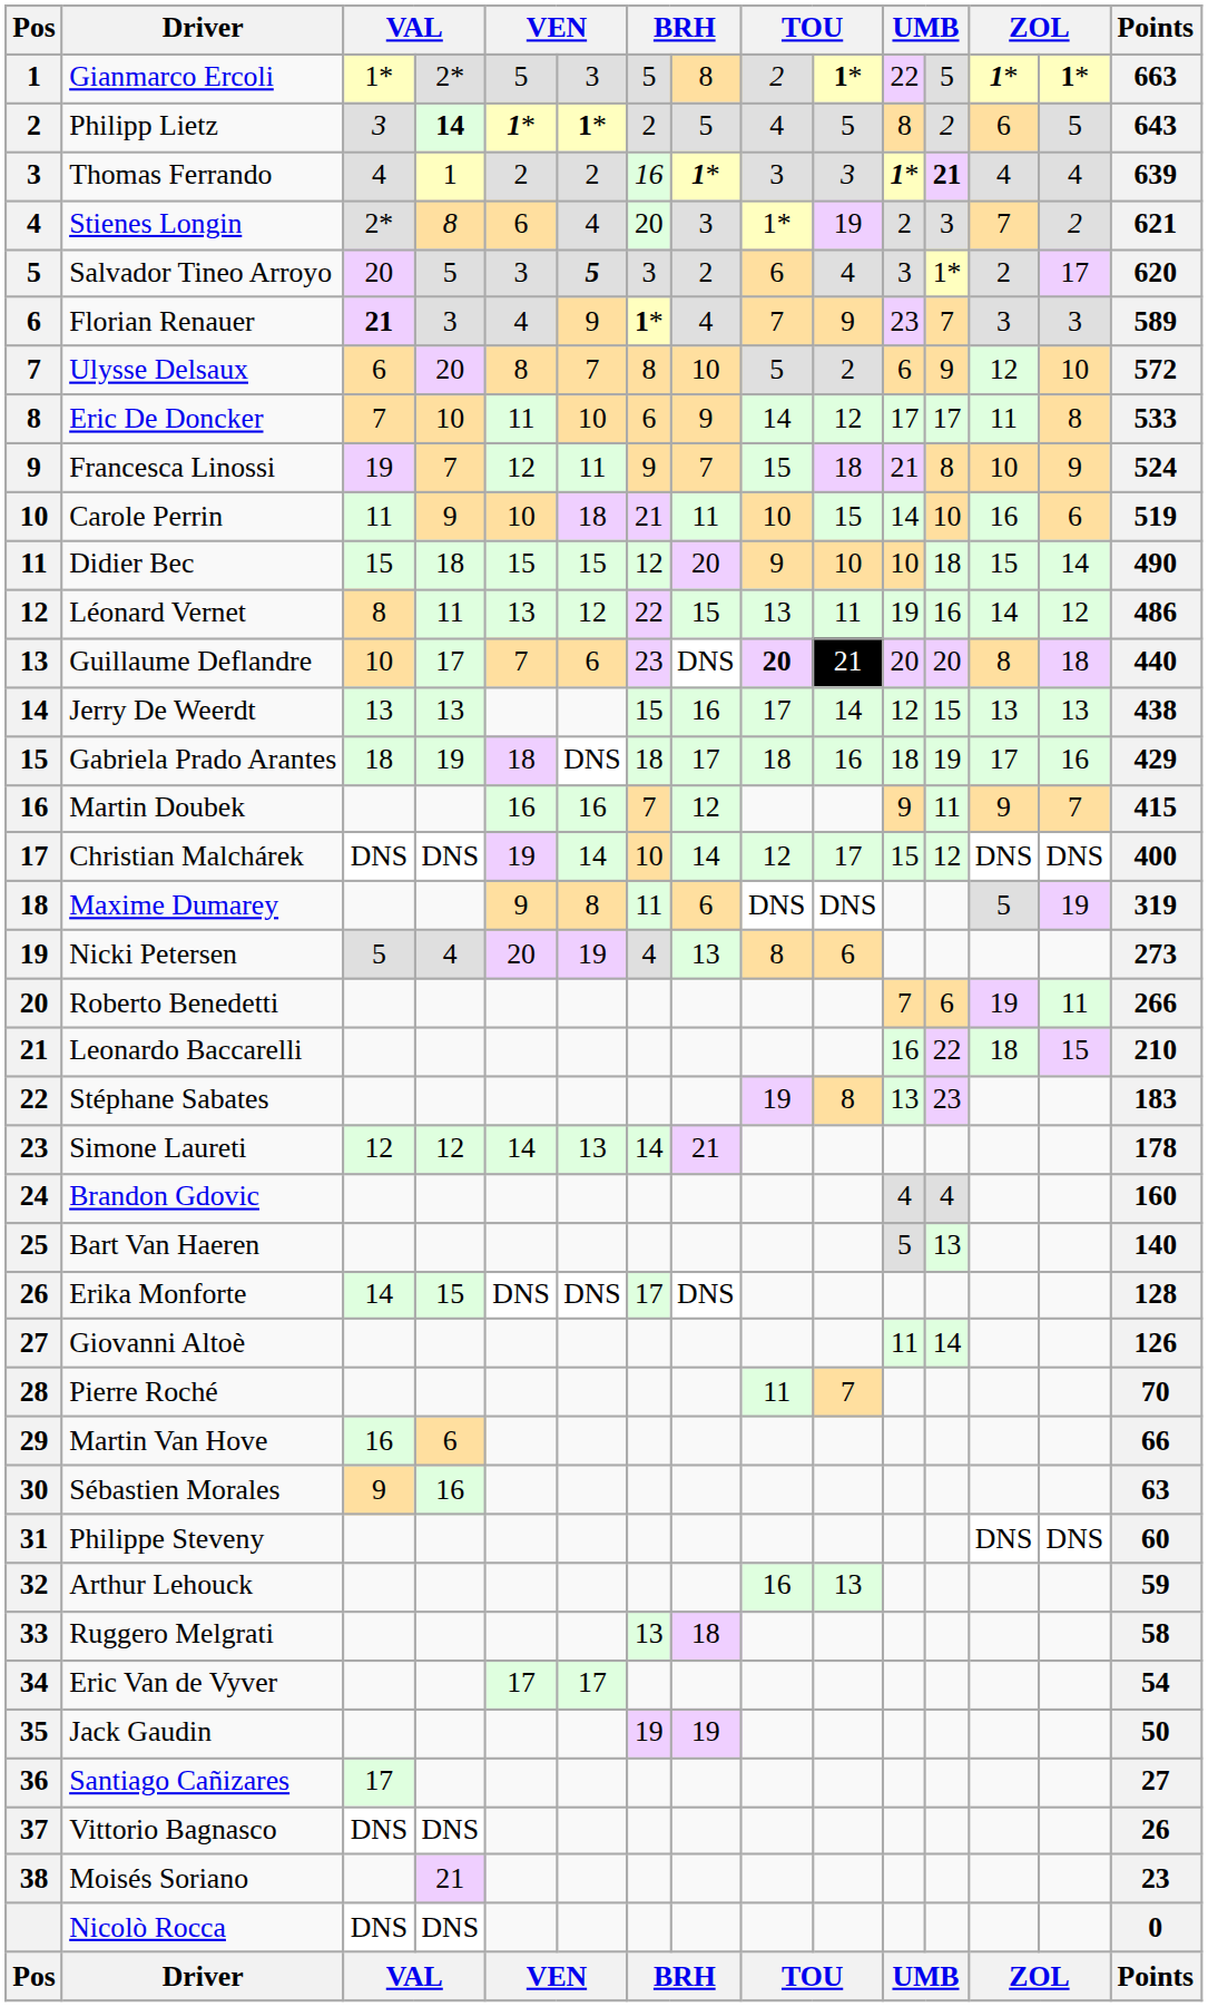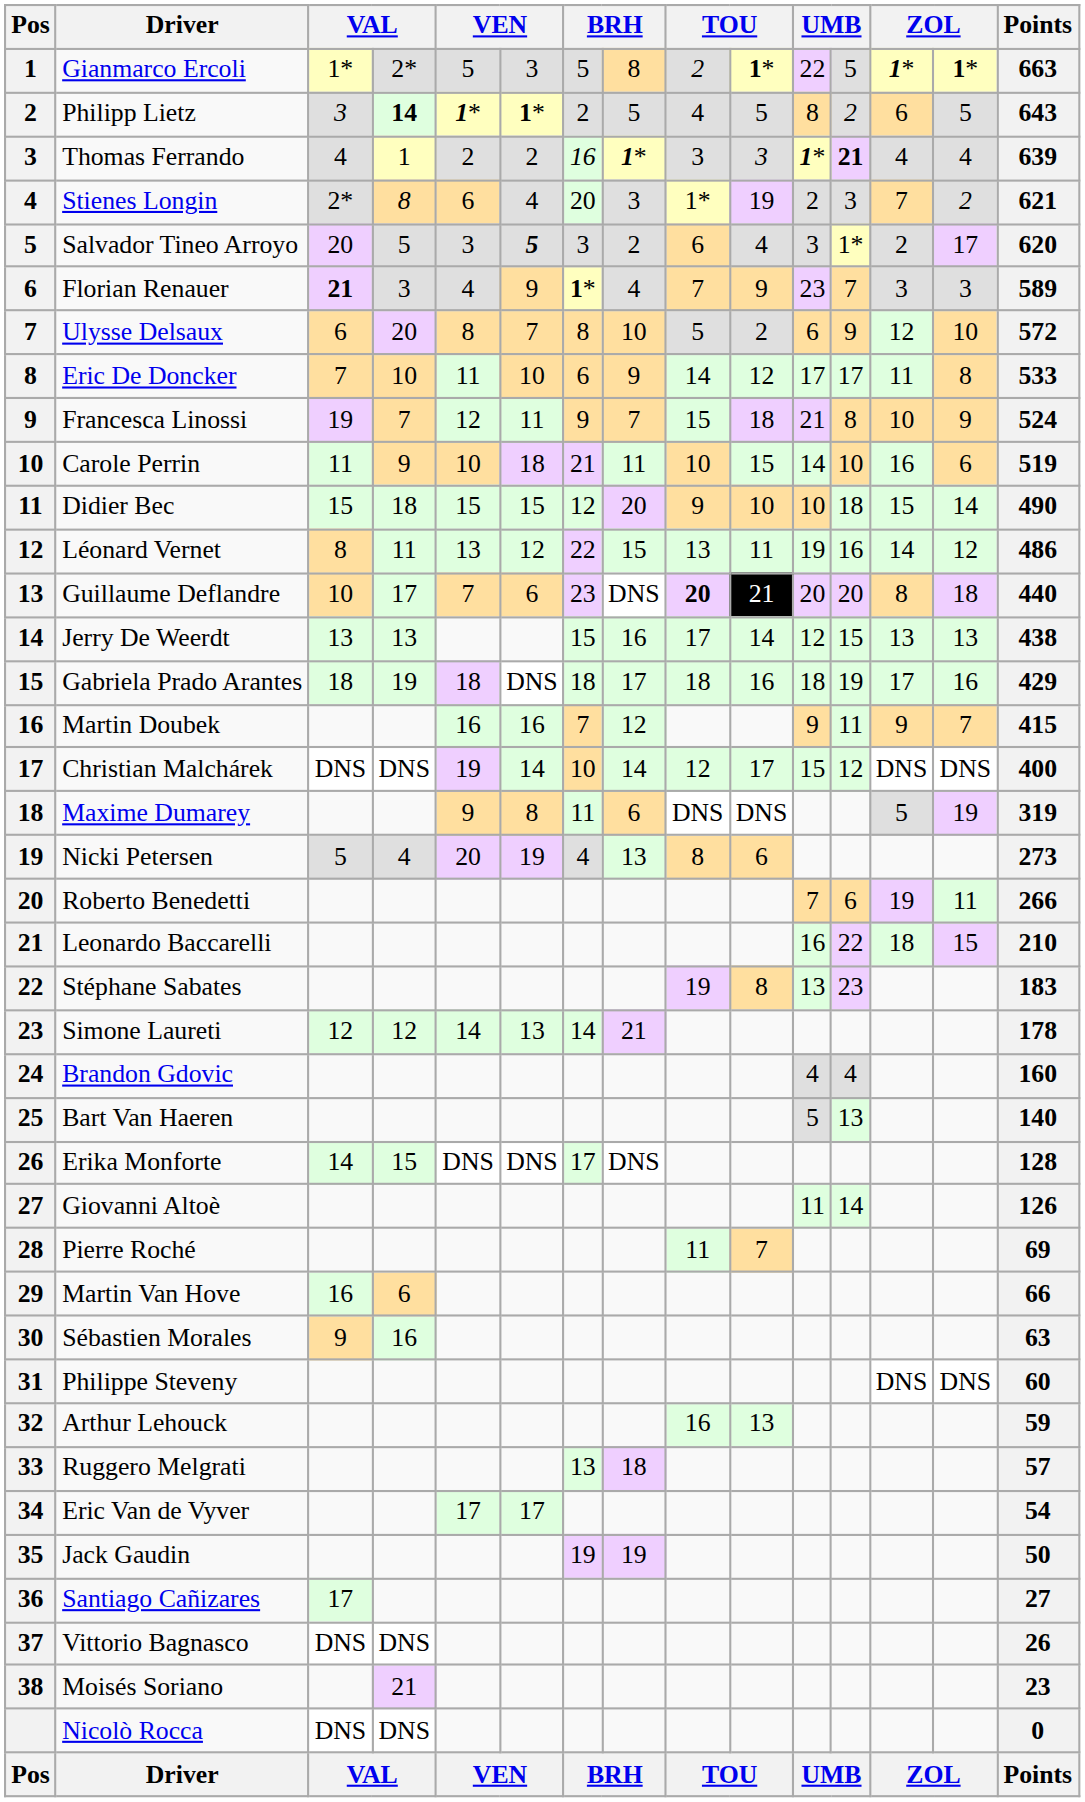Pierre Roché | Points: 70 -> 69
Ruggero Melgrati | Points: 58 -> 57
